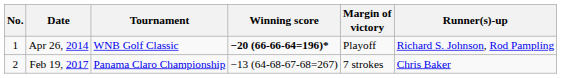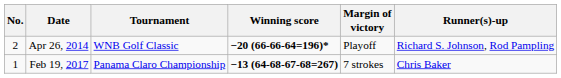Apr 26, 2014 | No.: 1 -> 2
Feb 19, 2017 | No.: 2 -> 1
Feb 19, 2017 | Winning score: normal -> bold
